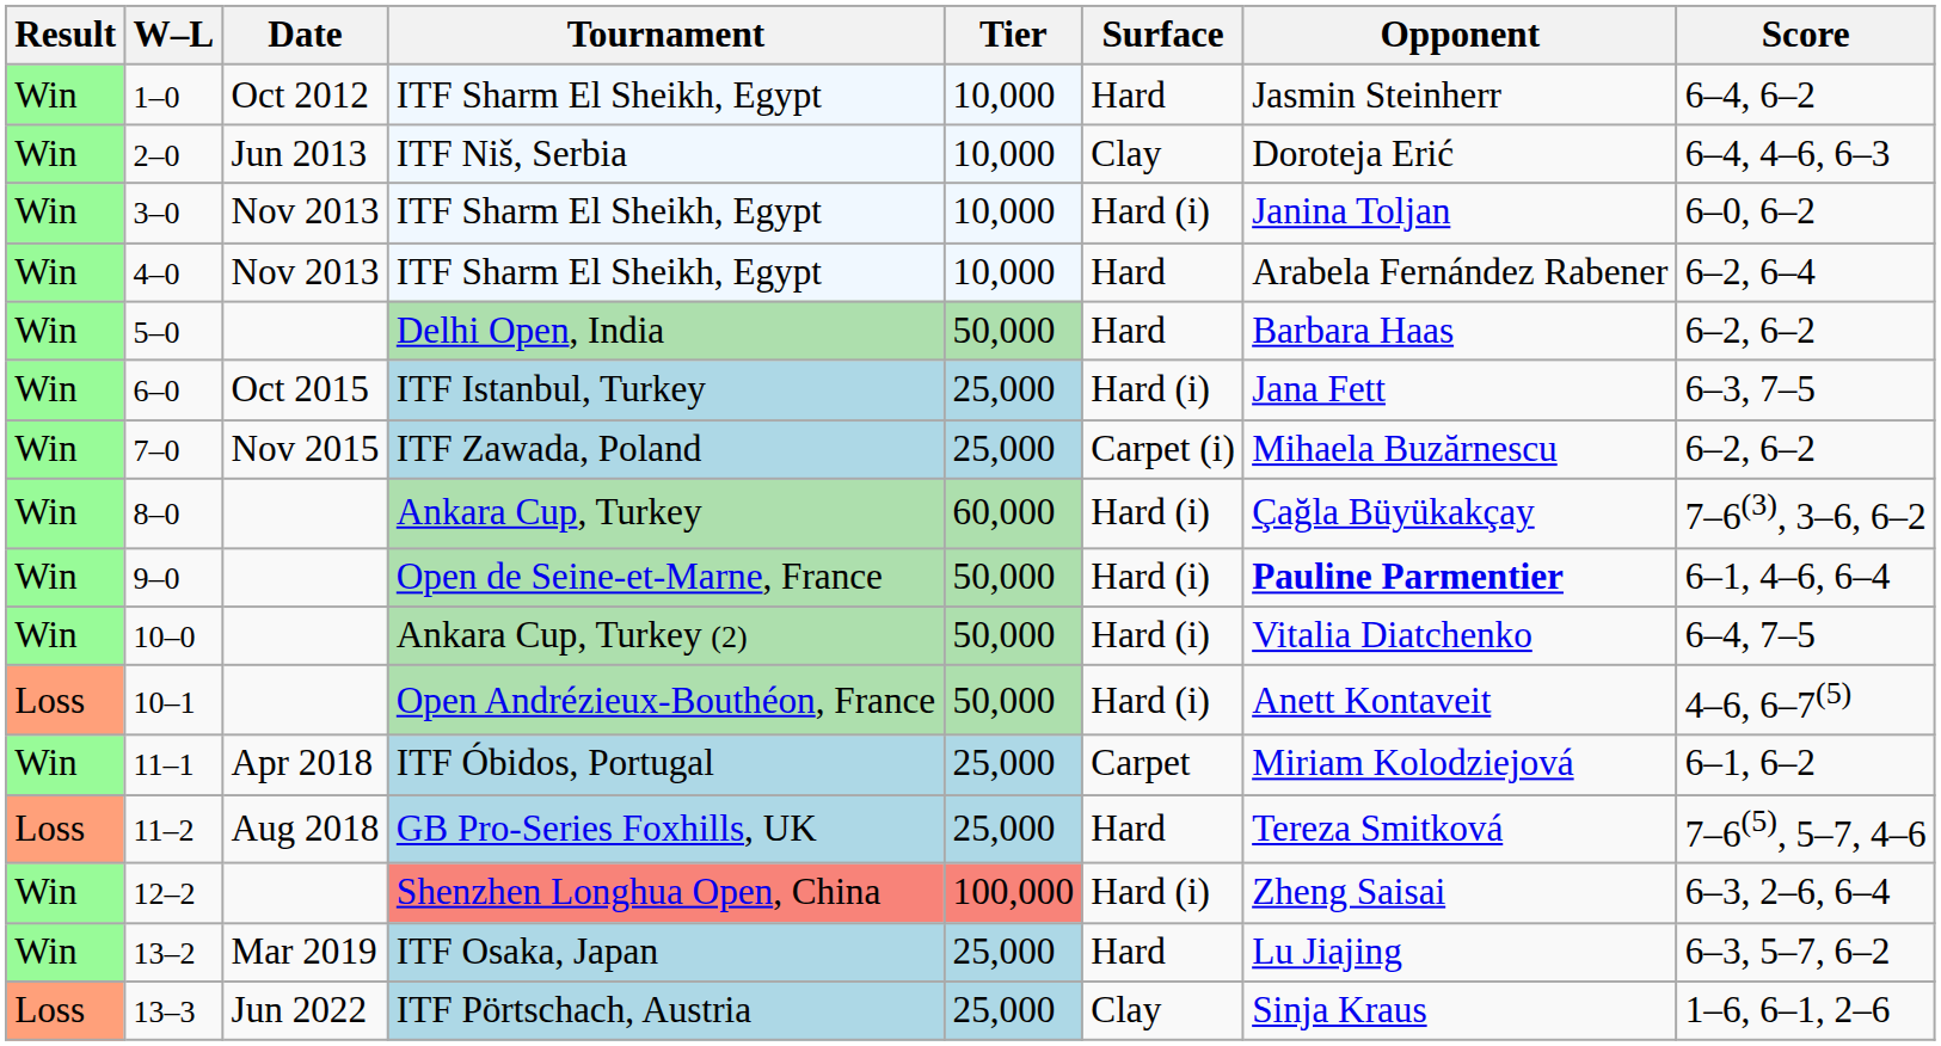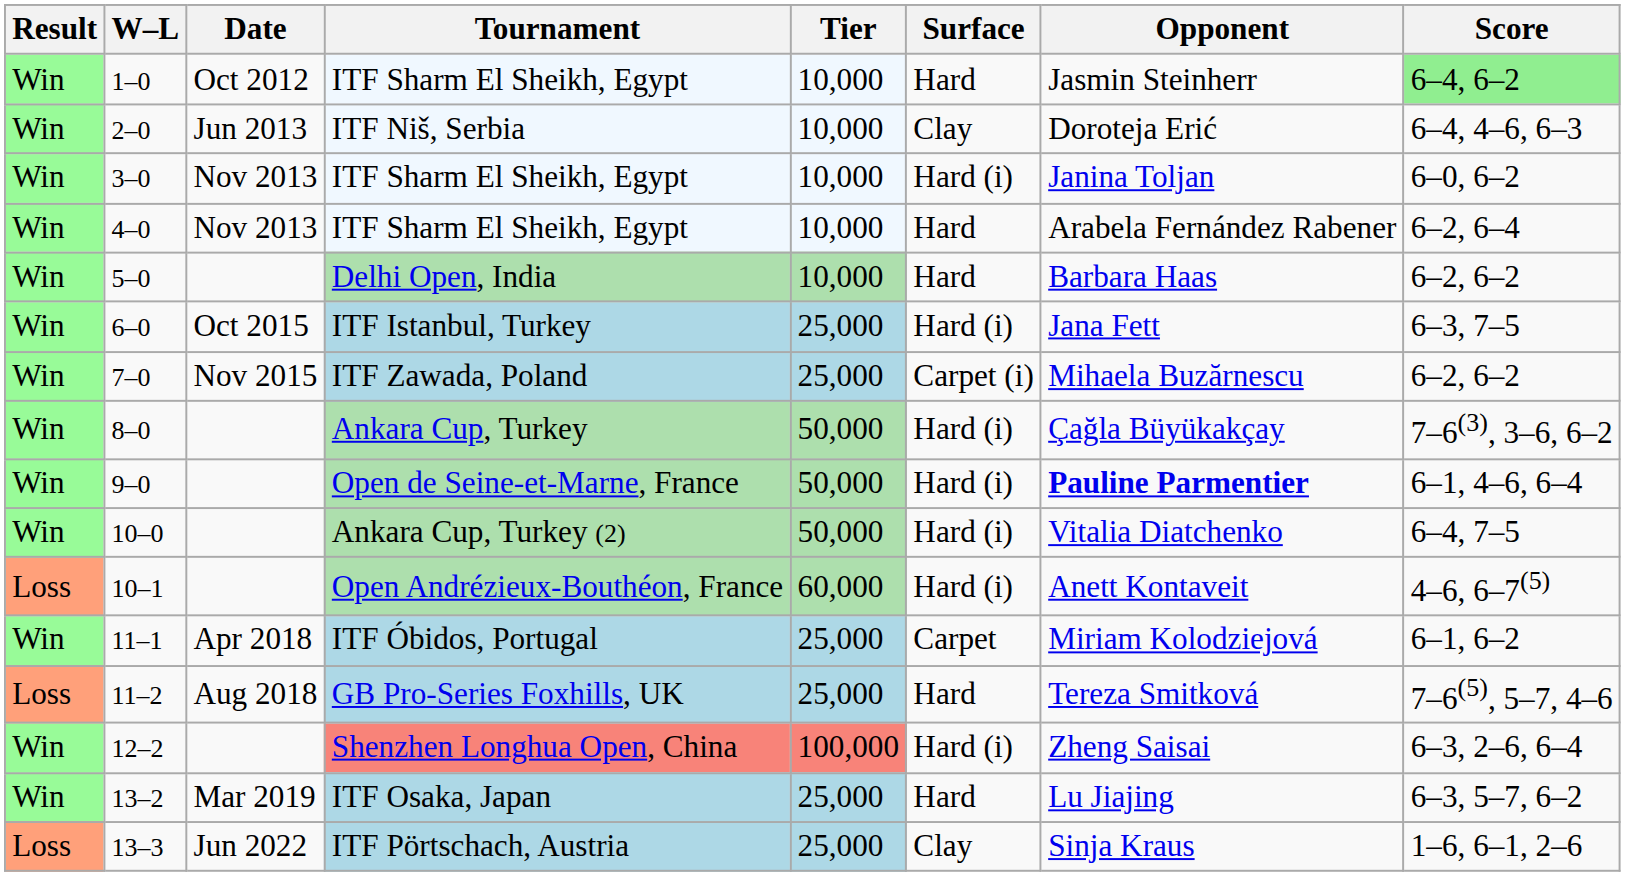1–0 | Score: no background -> lightgreen background
5–0 | Tier: 50,000 -> 10,000
8–0 | Tier: 60,000 -> 50,000
10–1 | Tier: 50,000 -> 60,000
